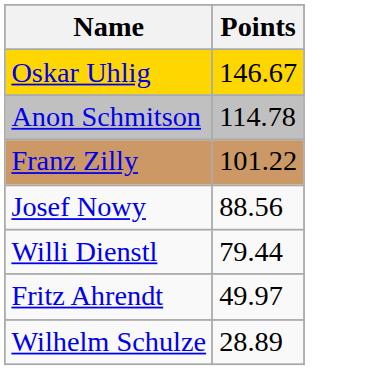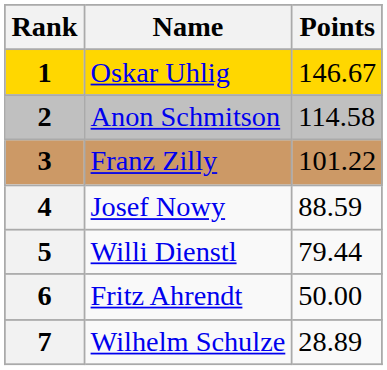+ column: Rank | 1 | 2 | 3 | 4 | 5 | 6 | 7
Anon Schmitson | Points: 114.78 -> 114.58
Josef Nowy | Points: 88.56 -> 88.59
Fritz Ahrendt | Points: 49.97 -> 50.00
